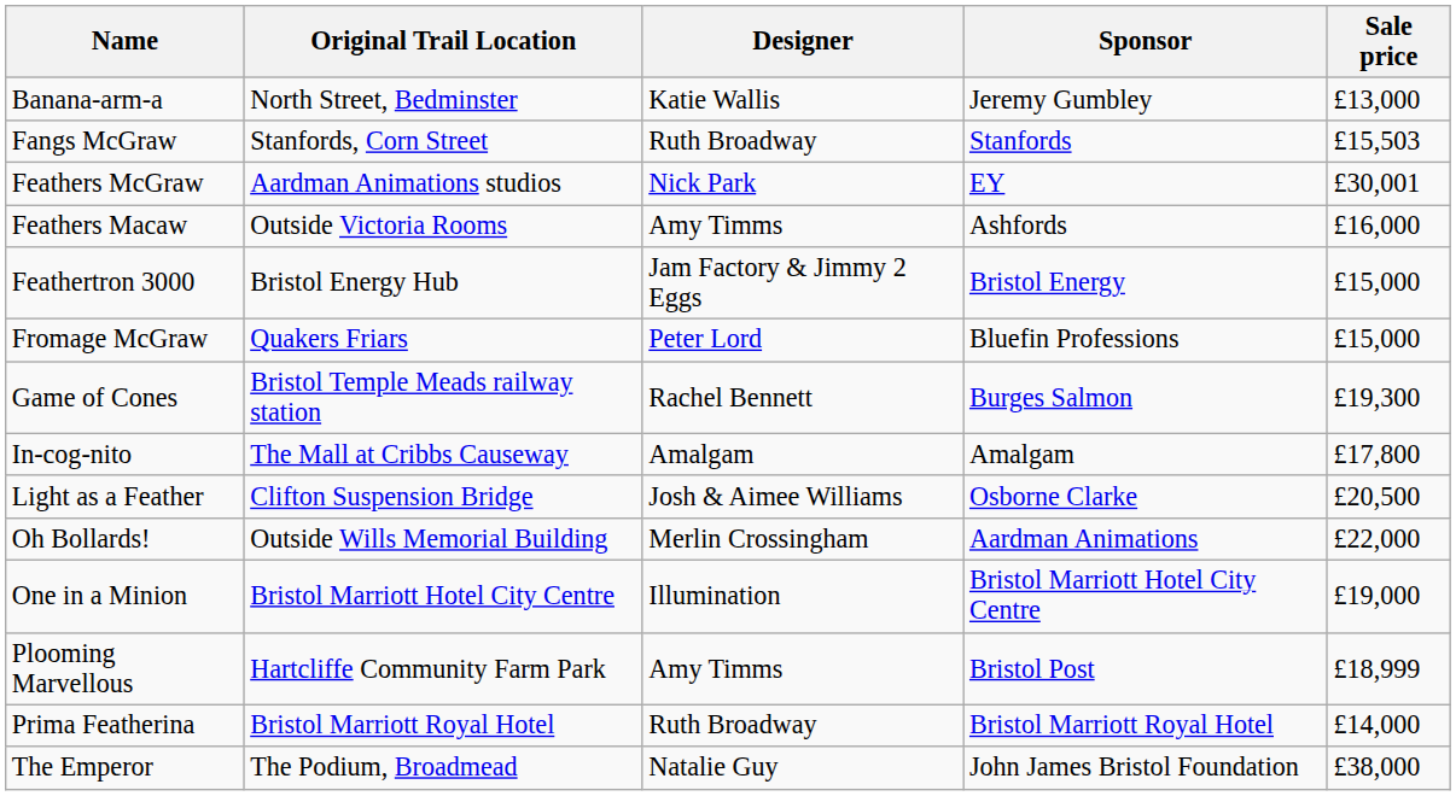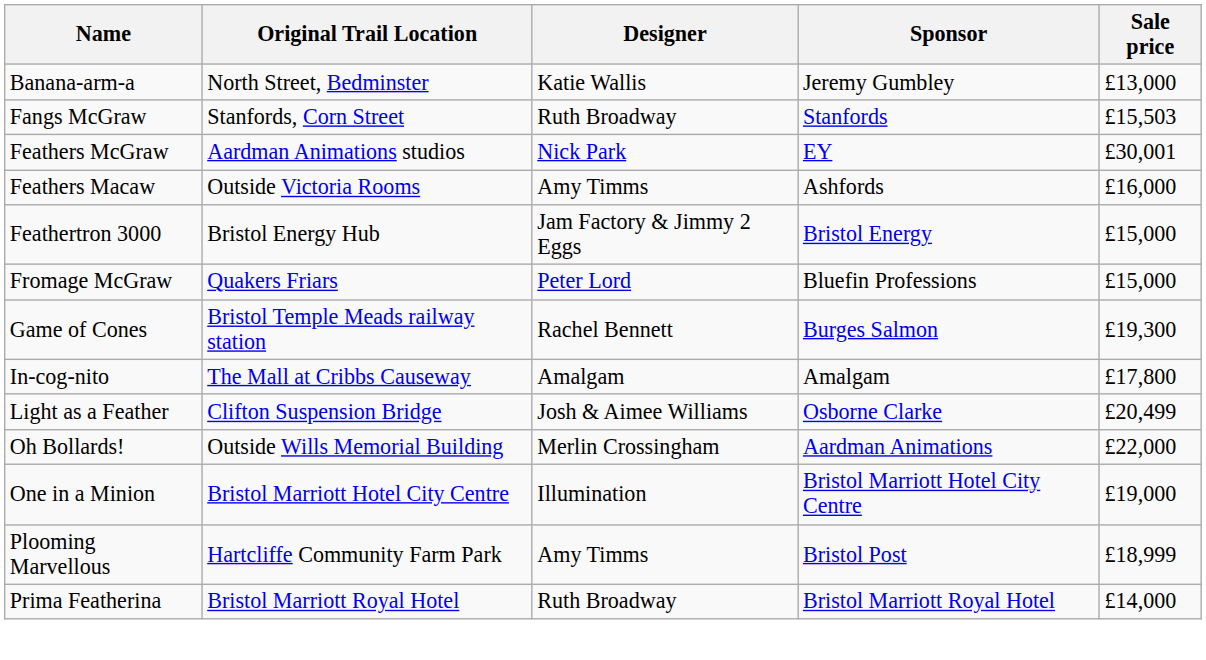Light as a Feather | Sale price: £20,500 -> £20,499
- row: The Emperor | The Podium, Broadmead | Natalie Guy | John James Bristol Foundation | £38,000
